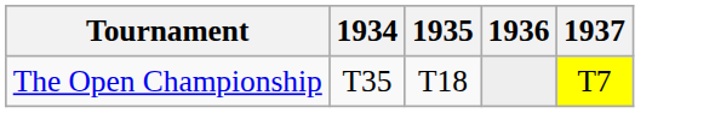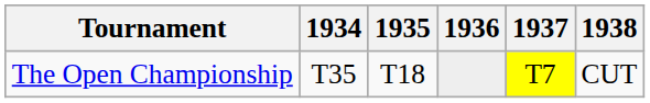+ column: 1938 | CUT
